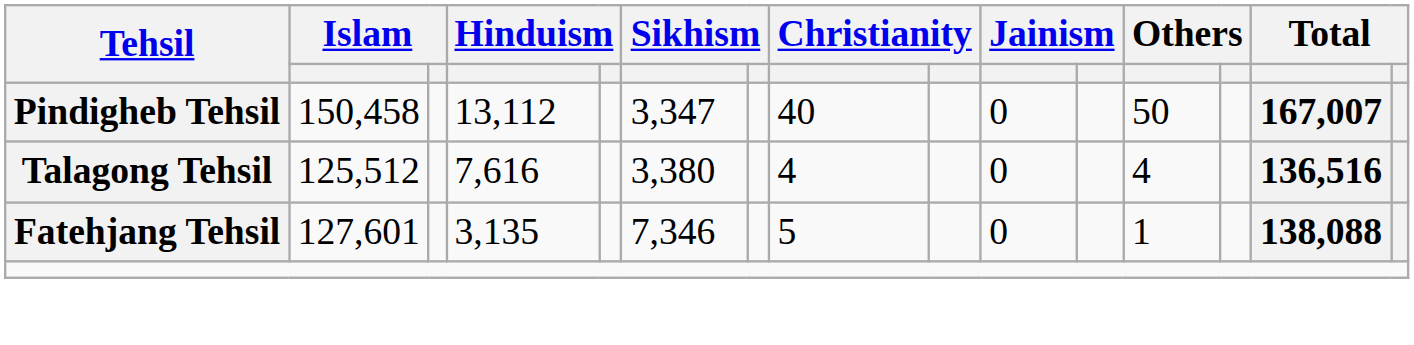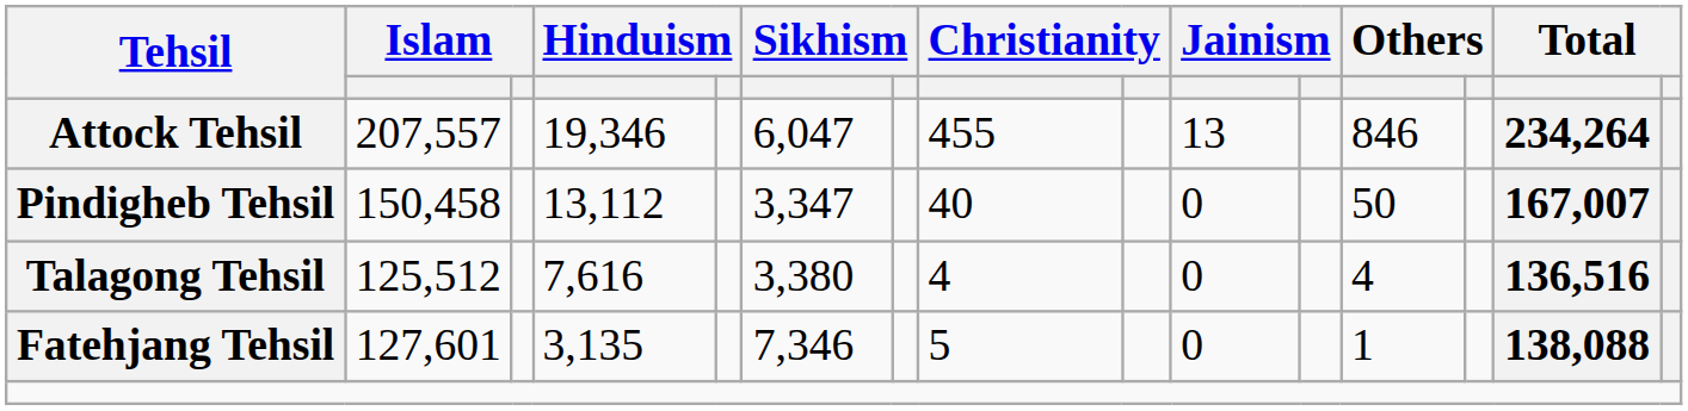+ row: Attock Tehsil | 207,557 | 19,346 | 6,047 | 455 | 13 | 846 | 234,264
